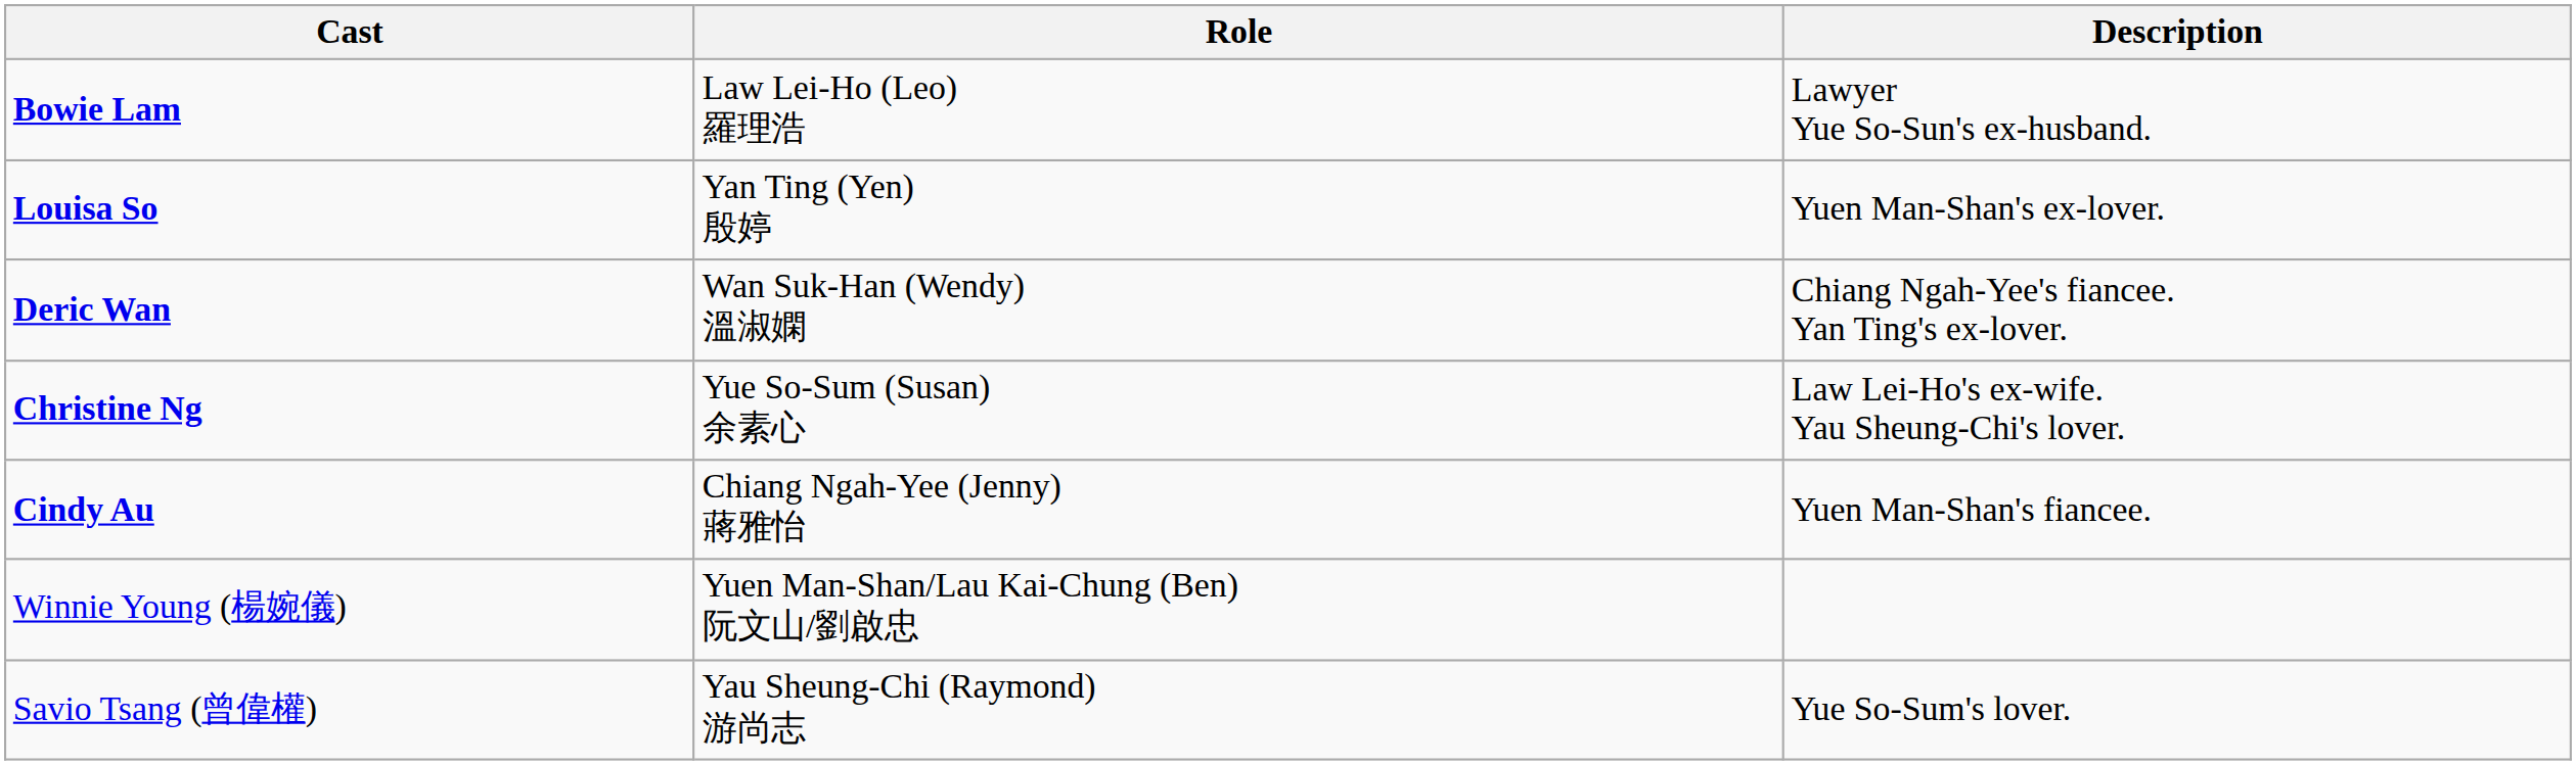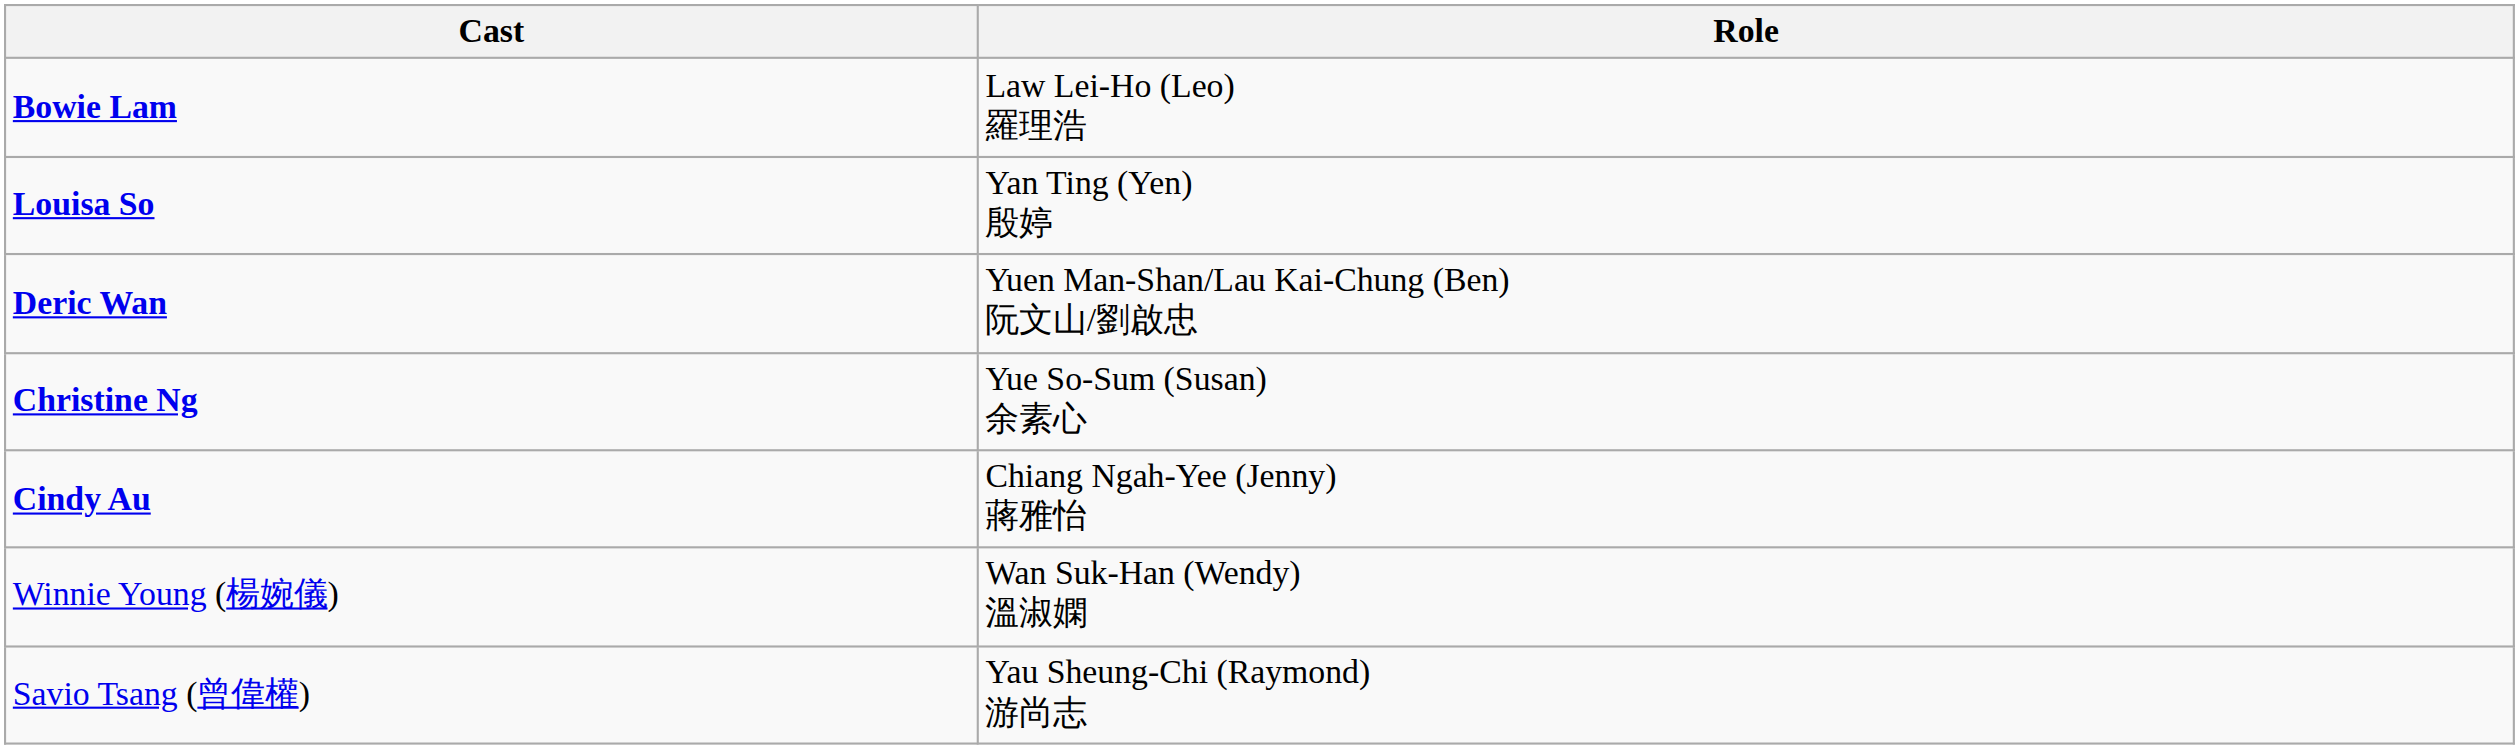- column: Description | Lawyer Yue So-Sun's ex-husband. | Yuen Man-Shan's ex-lover. | Chiang Ngah-Yee's fiancee. Yan Ting's ex-lover. | Law Lei-Ho's ex-wife. Yau Sheung-Chi's lover. | Yuen Man-Shan's fiancee. | Yue So-Sum's lover.
Deric Wan | Role: Wan Suk-Han (Wendy) 溫淑嫻 -> Yuen Man-Shan/Lau Kai-Chung (Ben) 阮文山/劉啟忠
Winnie Young (楊婉儀) | Role: Yuen Man-Shan/Lau Kai-Chung (Ben) 阮文山/劉啟忠 -> Wan Suk-Han (Wendy) 溫淑嫻
